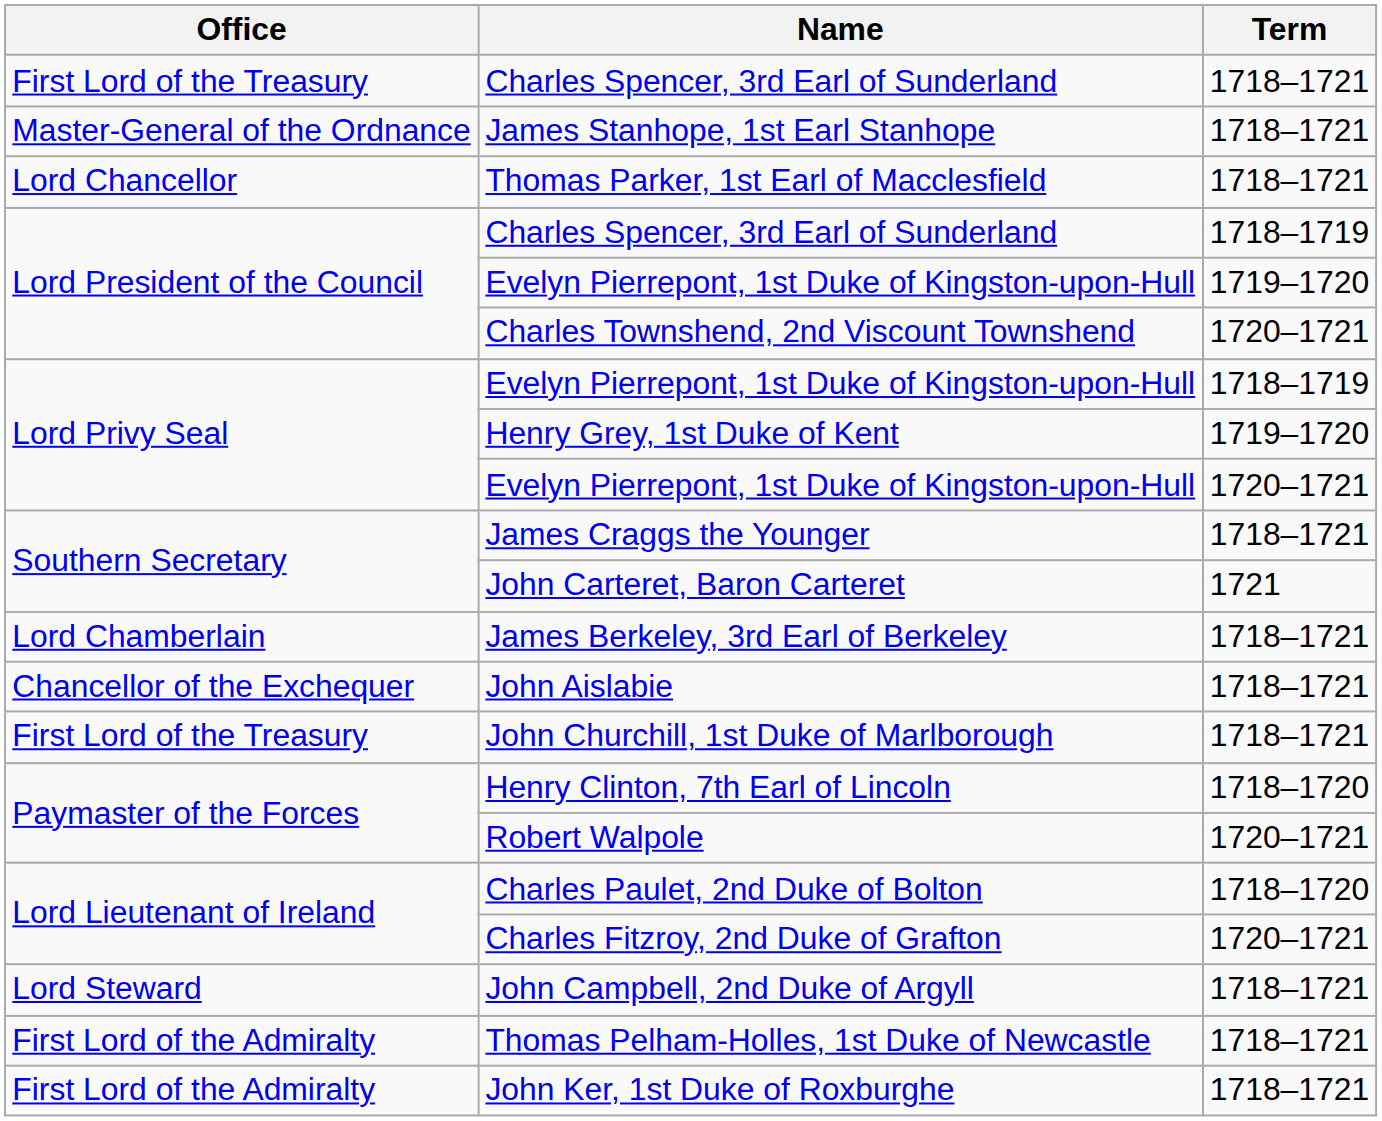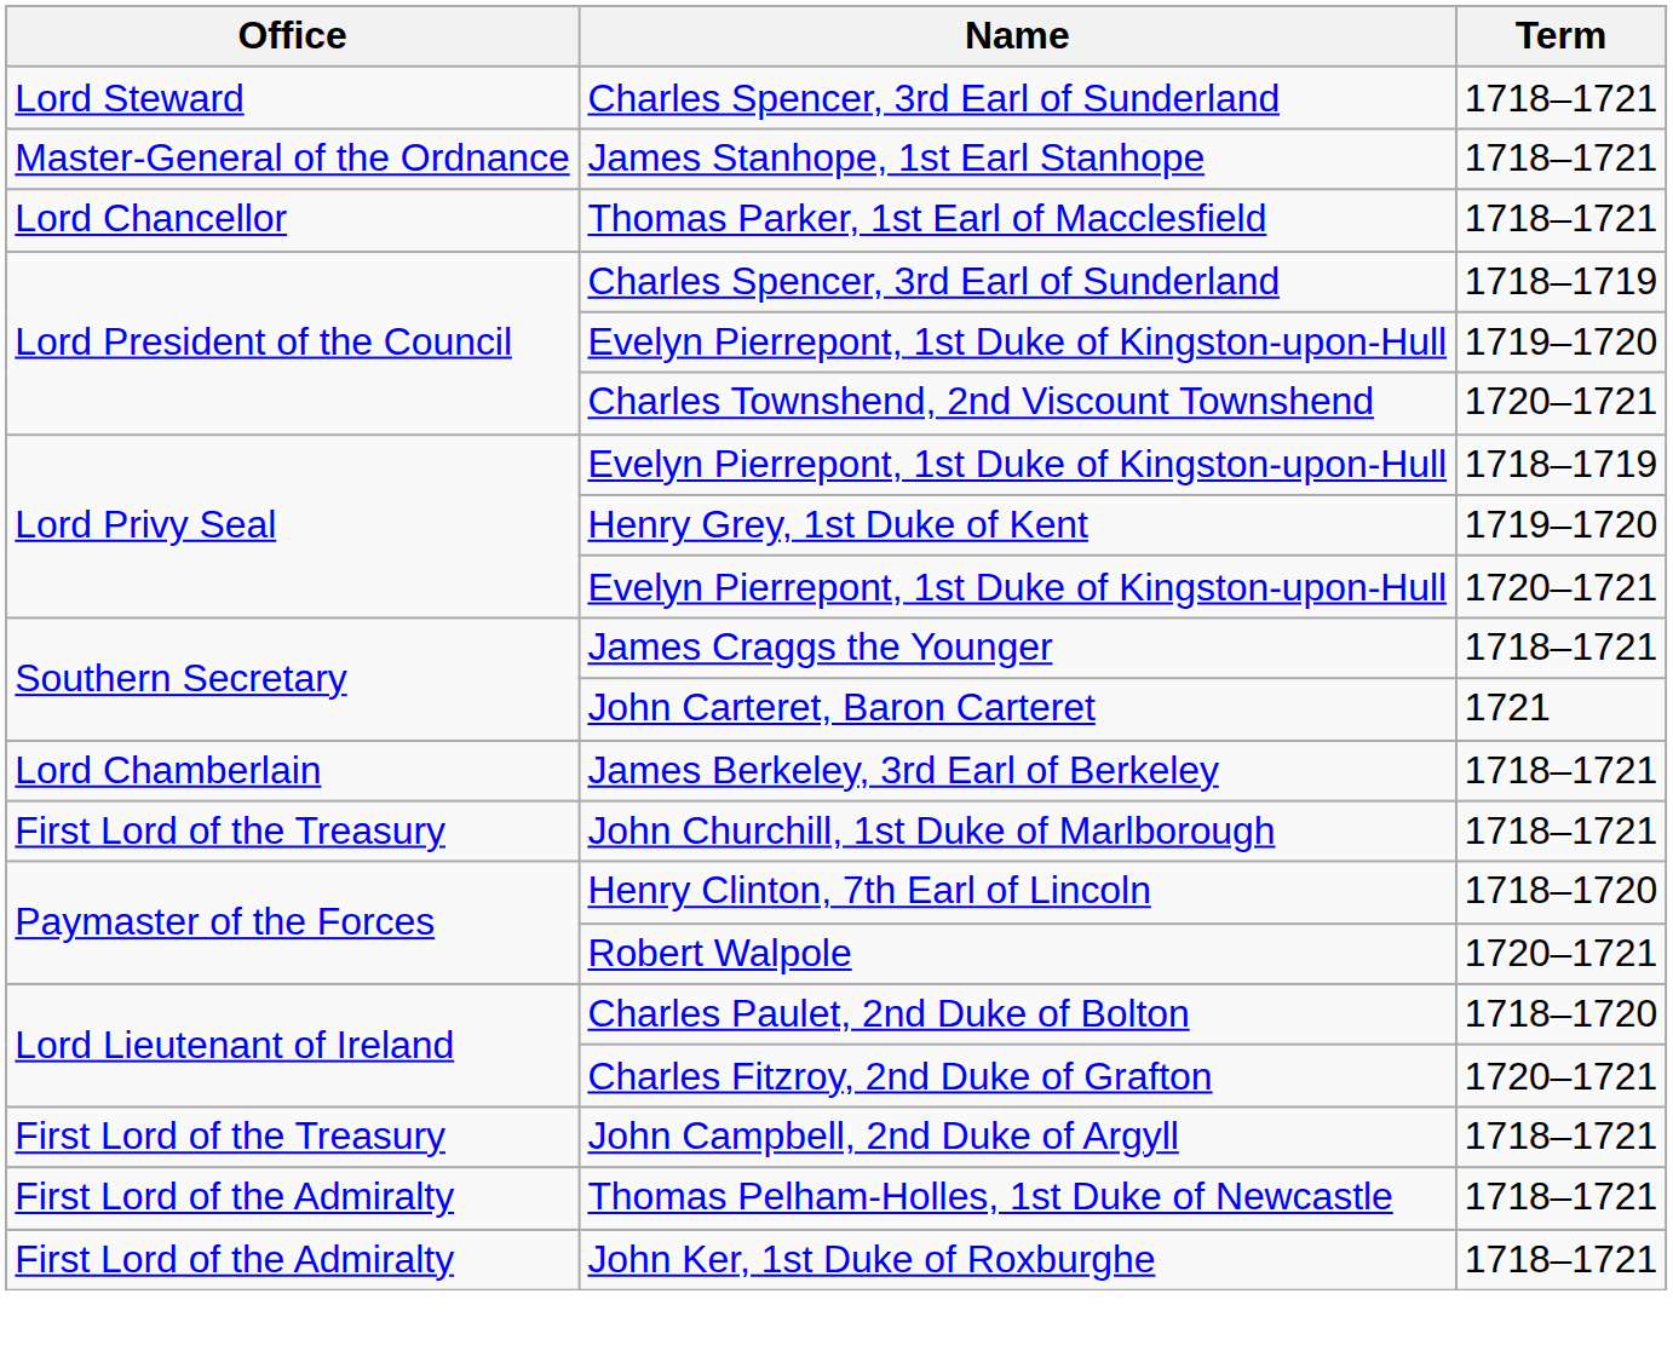Charles Spencer, 3rd Earl of Sunderland / 1718–1721 | Office: First Lord of the Treasury -> Lord Steward
- row: Chancellor of the Exchequer | John Aislabie | 1718–1721
John Campbell, 2nd Duke of Argyll | Office: Lord Steward -> First Lord of the Treasury
